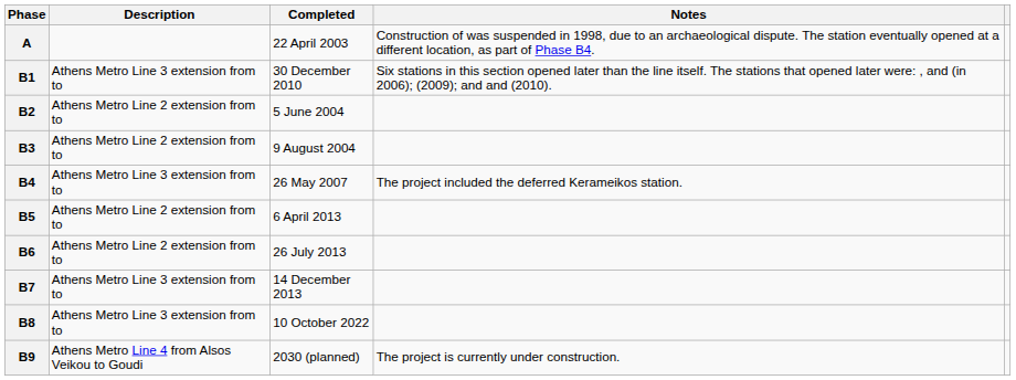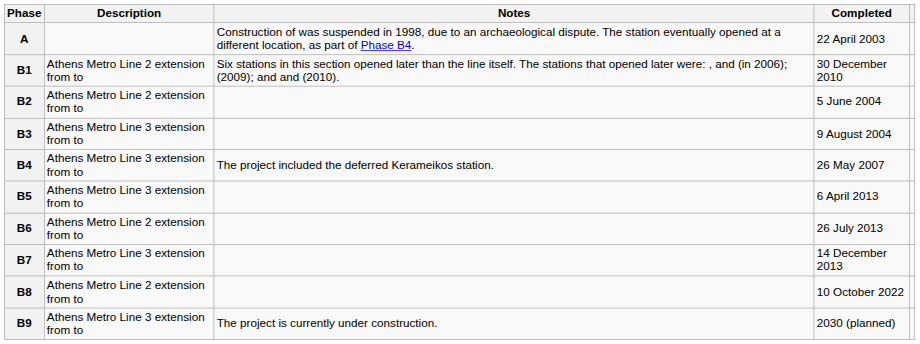columns swapped: Completed <-> Notes
B1 | Description: Athens Metro Line 3 extension from to -> Athens Metro Line 2 extension from to
B3 | Description: Athens Metro Line 2 extension from to -> Athens Metro Line 3 extension from to
B5 | Description: Athens Metro Line 2 extension from to -> Athens Metro Line 3 extension from to
B8 | Description: Athens Metro Line 3 extension from to -> Athens Metro Line 2 extension from to
B9 | Description: Athens Metro Line 4 from Alsos Veikou to Goudi -> Athens Metro Line 3 extension from to
